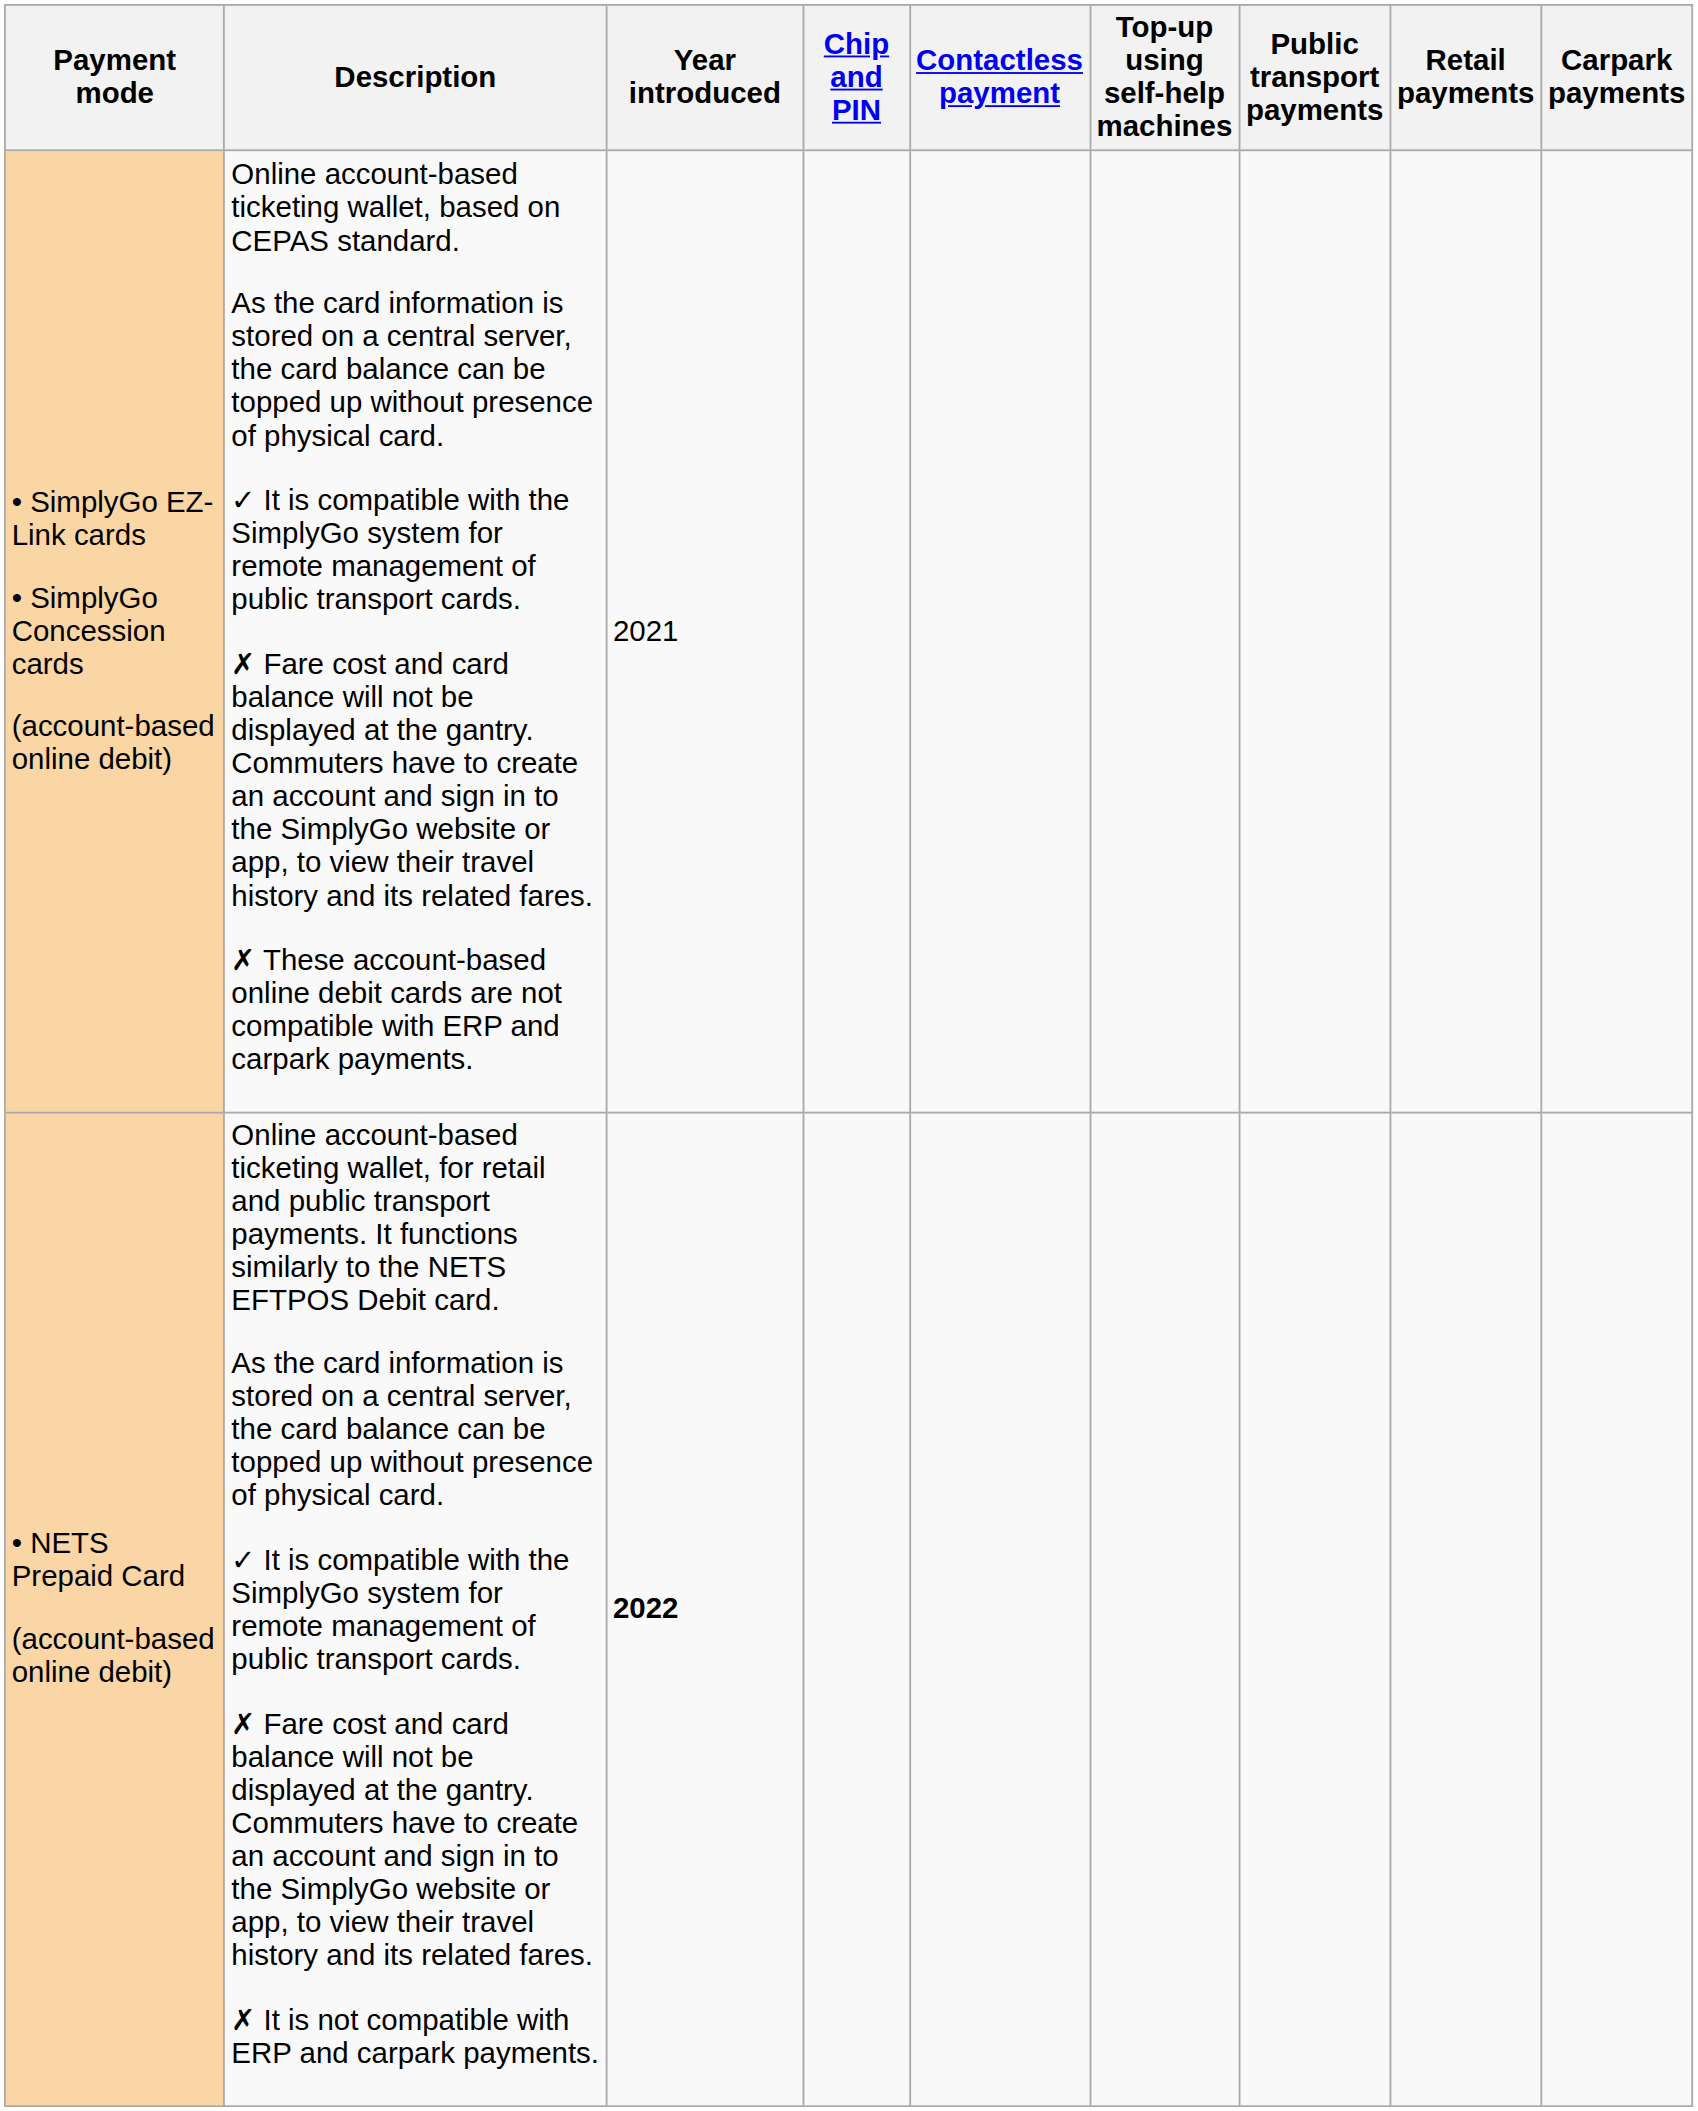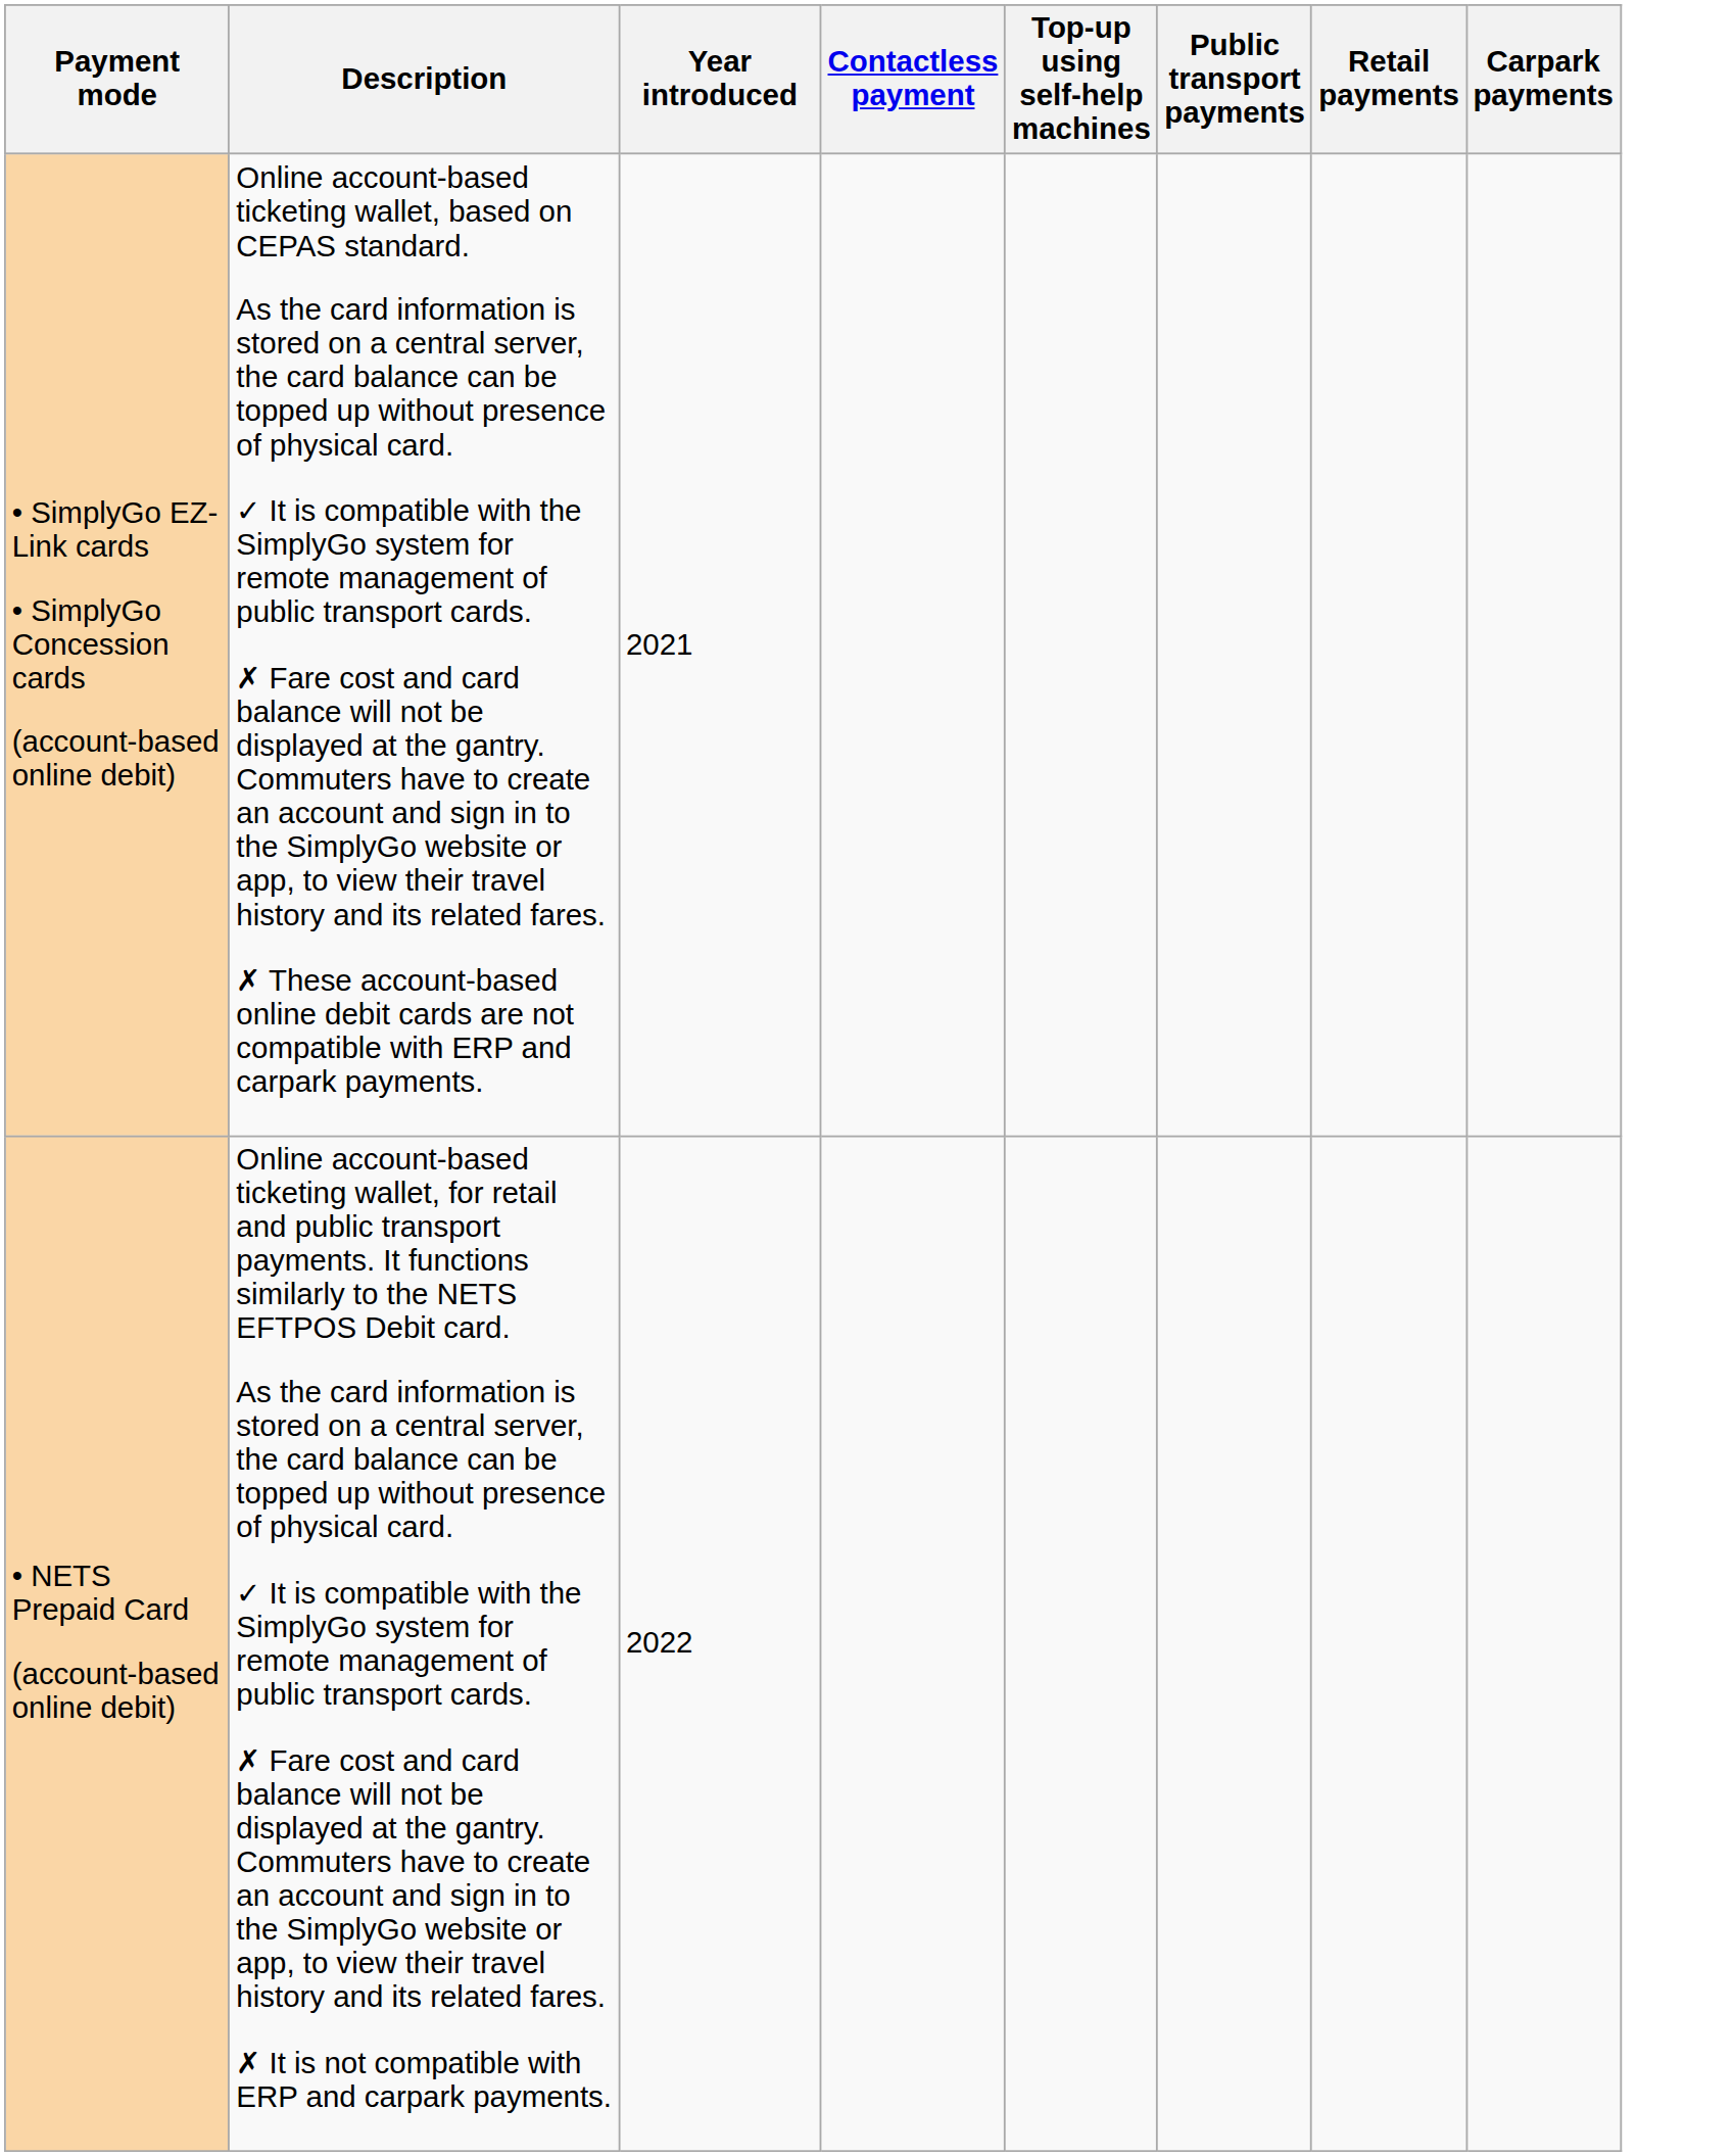- column: Chip and PIN
• NETS Prepaid Card (account-based online debit) | Year introduced: bold -> normal
